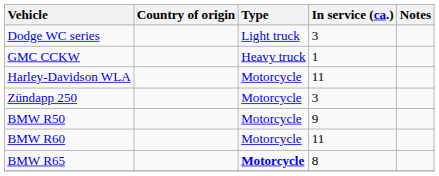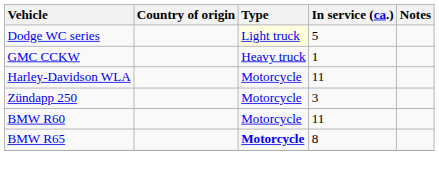Dodge WC series | Type: no background -> lightyellow background
Dodge WC series | In service (ca.): 3 -> 5
- row: BMW R50 | Motorcycle | 9
